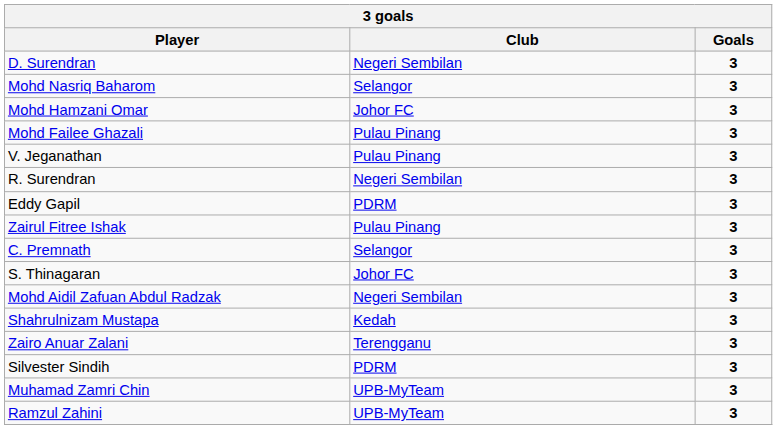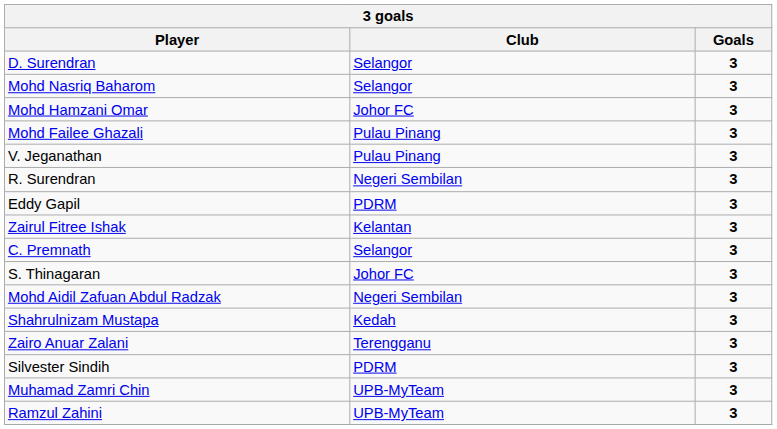D. Surendran | Club: Negeri Sembilan -> Selangor
Zairul Fitree Ishak | Club: Pulau Pinang -> Kelantan
